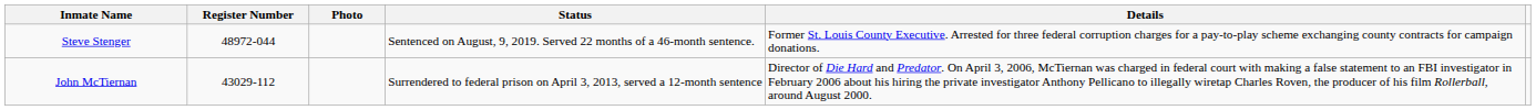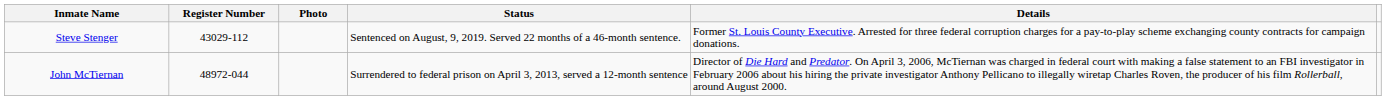Steve Stenger | Register Number: 48972-044 -> 43029-112
John McTiernan | Register Number: 43029-112 -> 48972-044
